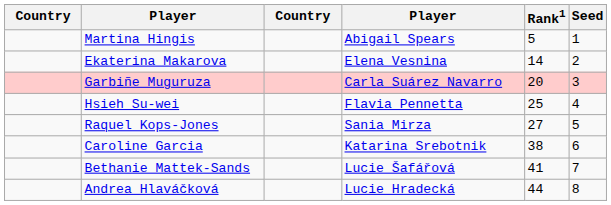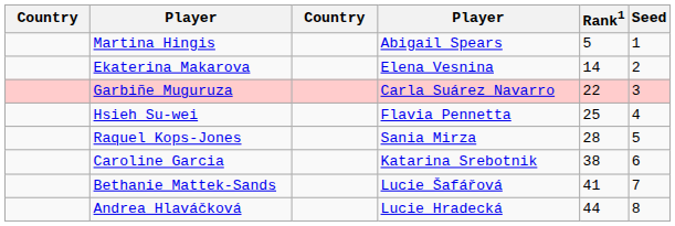Garbiñe Muguruza | Rank1: 20 -> 22
Raquel Kops-Jones | Rank1: 27 -> 28
